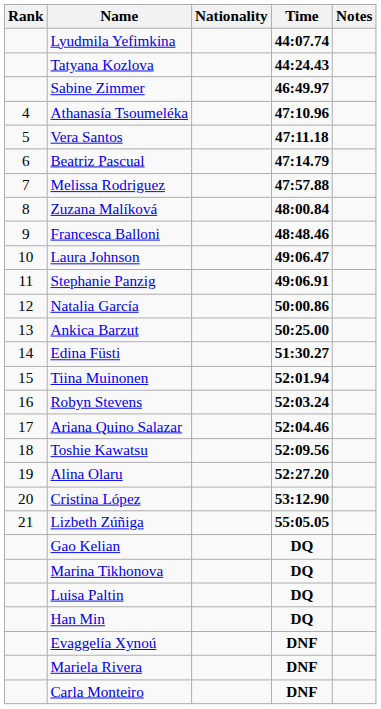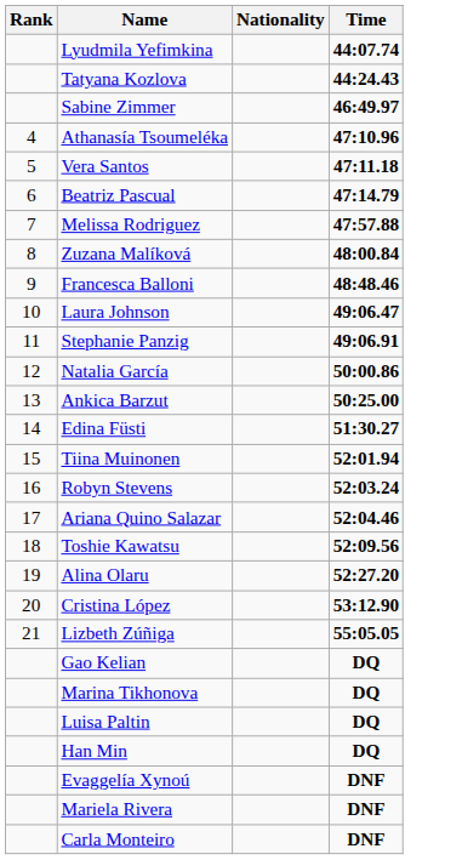- column: Notes
